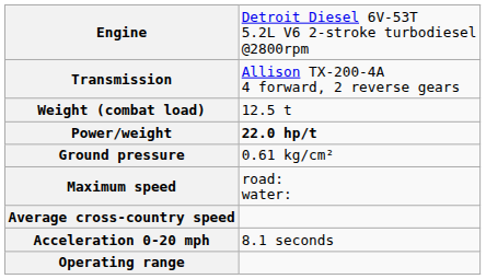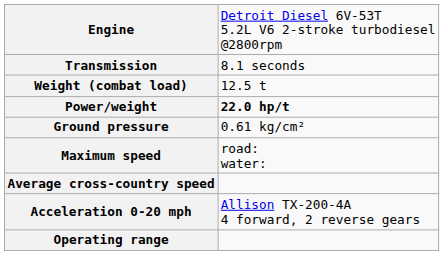Transmission | column 2: Allison TX-200-4A 4 forward, 2 reverse gears -> 8.1 seconds
Acceleration 0-20 mph | column 2: 8.1 seconds -> Allison TX-200-4A 4 forward, 2 reverse gears
